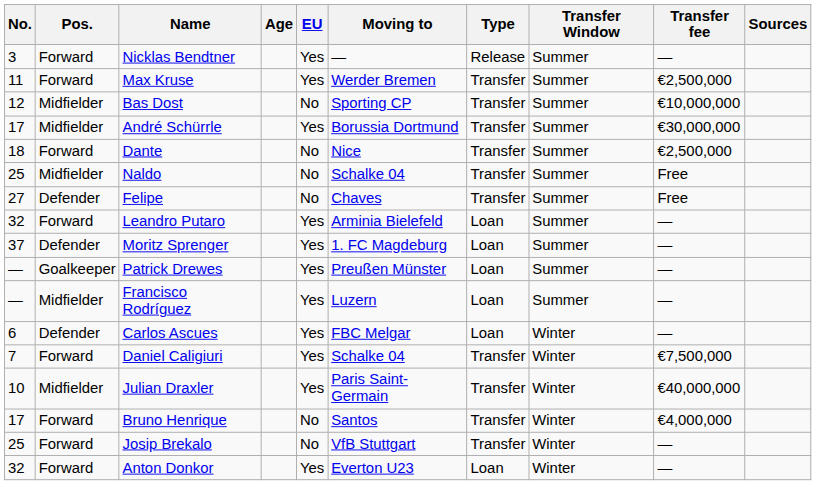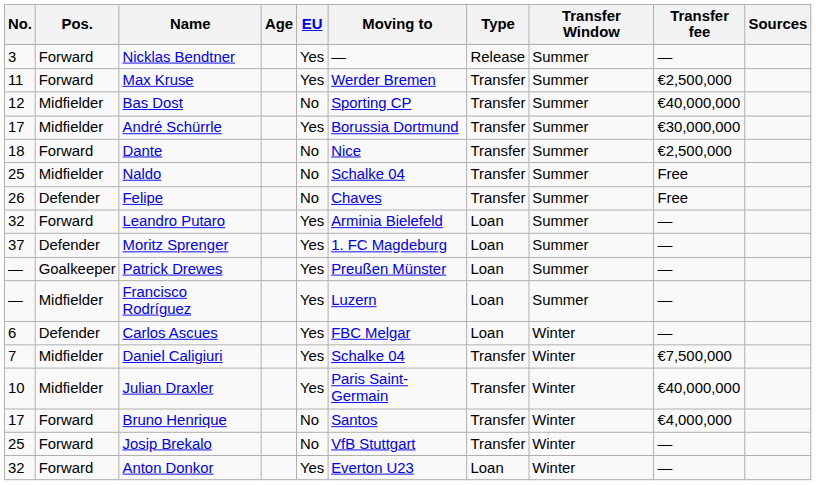Bas Dost | Transfer fee: €10,000,000 -> €40,000,000
Felipe | No.: 27 -> 26
Daniel Caligiuri | Pos.: Forward -> Midfielder
